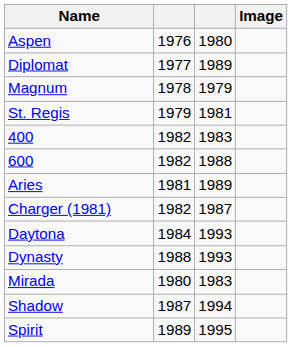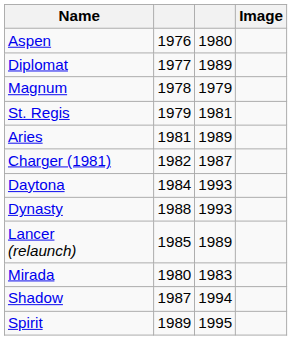- row: 400 | 1982 | 1983
- row: 600 | 1982 | 1988
+ row: Lancer (relaunch) | 1985 | 1989
